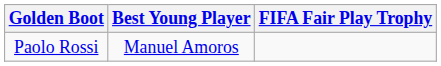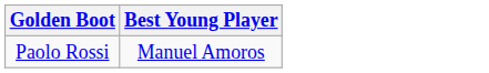- column: FIFA Fair Play Trophy
